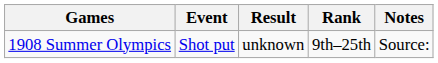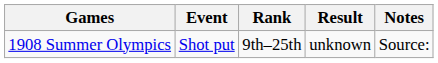columns swapped: Rank <-> Result
